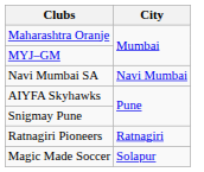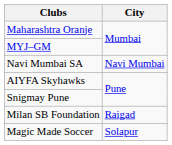+ row: Milan SB Foundation | Raigad
- row: Ratnagiri Pioneers | Ratnagiri
